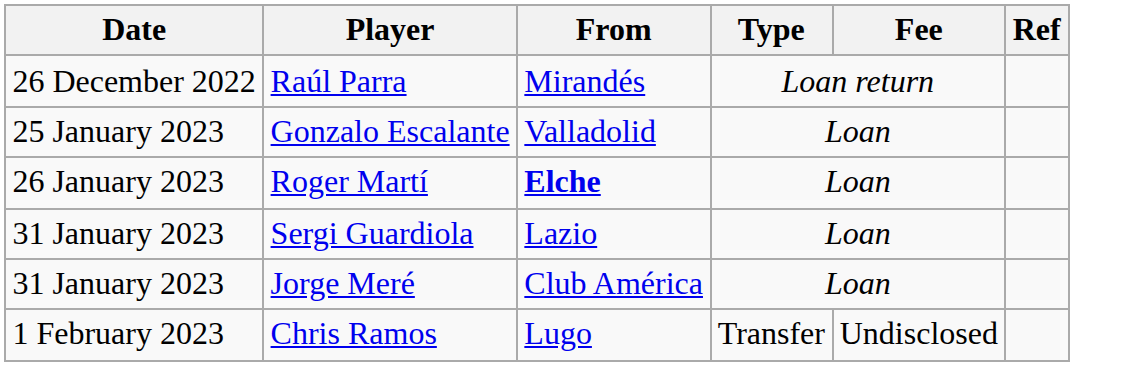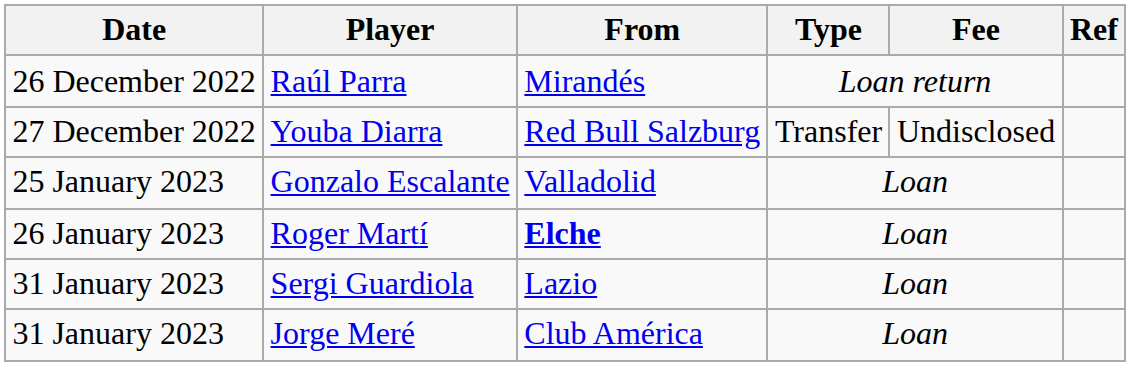+ row: 27 December 2022 | Youba Diarra | Red Bull Salzburg | Transfer | Undisclosed
- row: 1 February 2023 | Chris Ramos | Lugo | Transfer | Undisclosed
